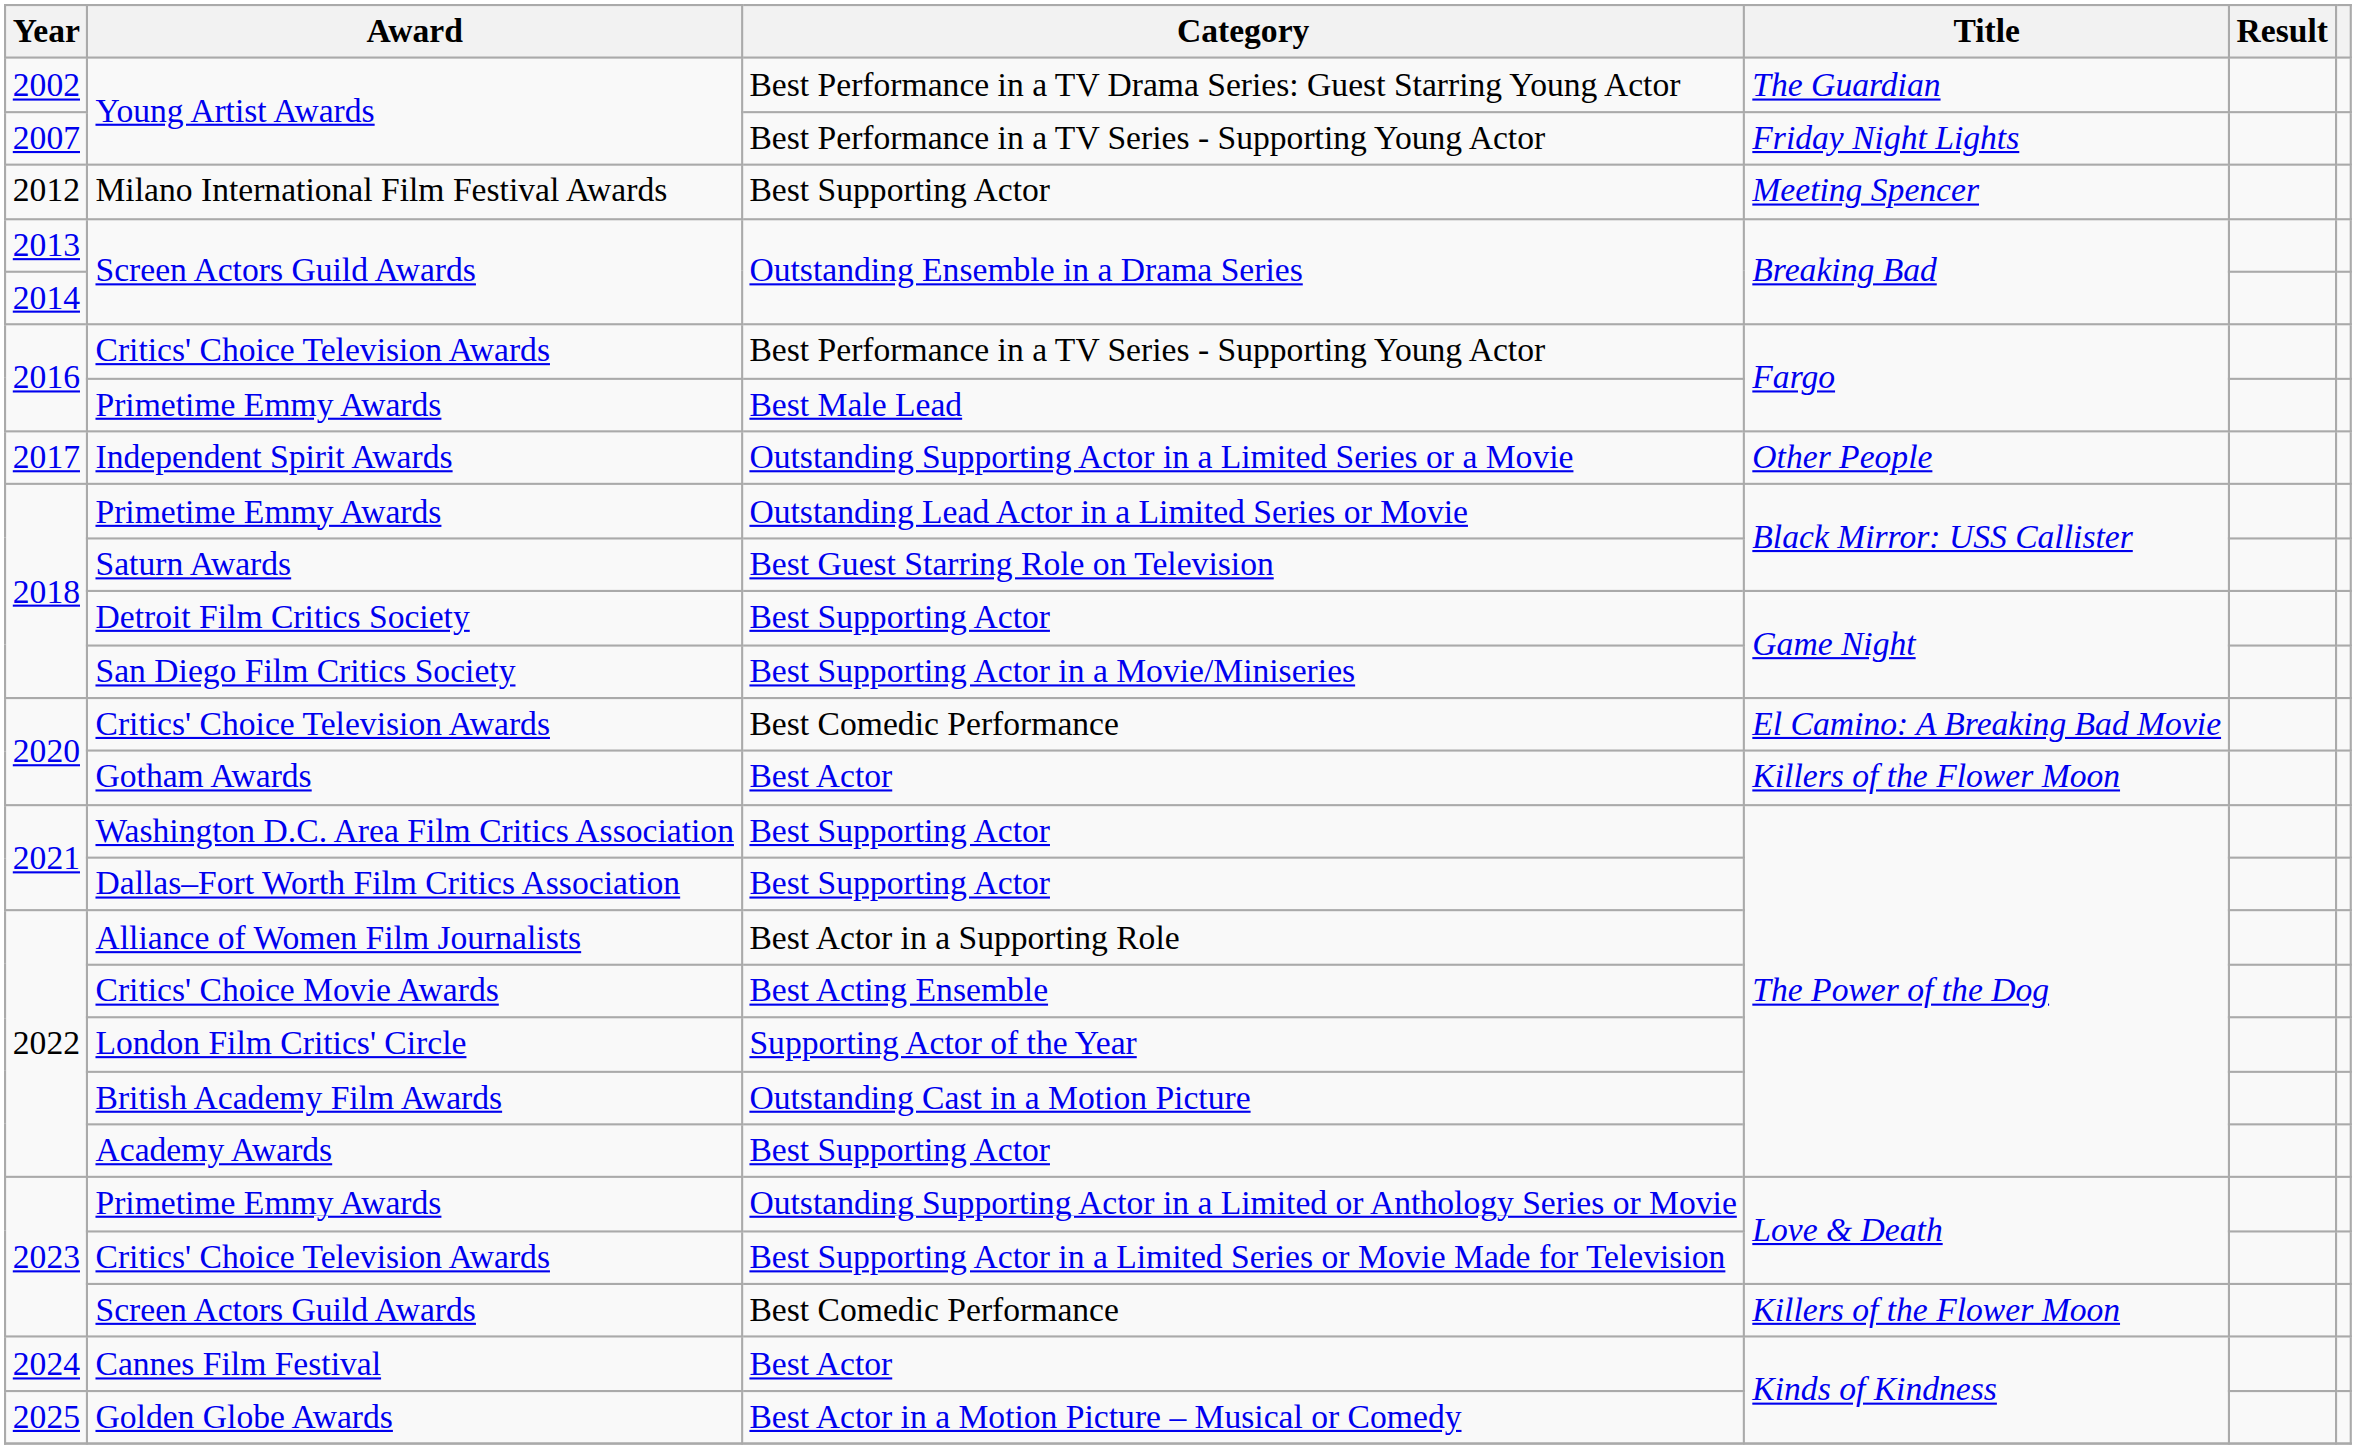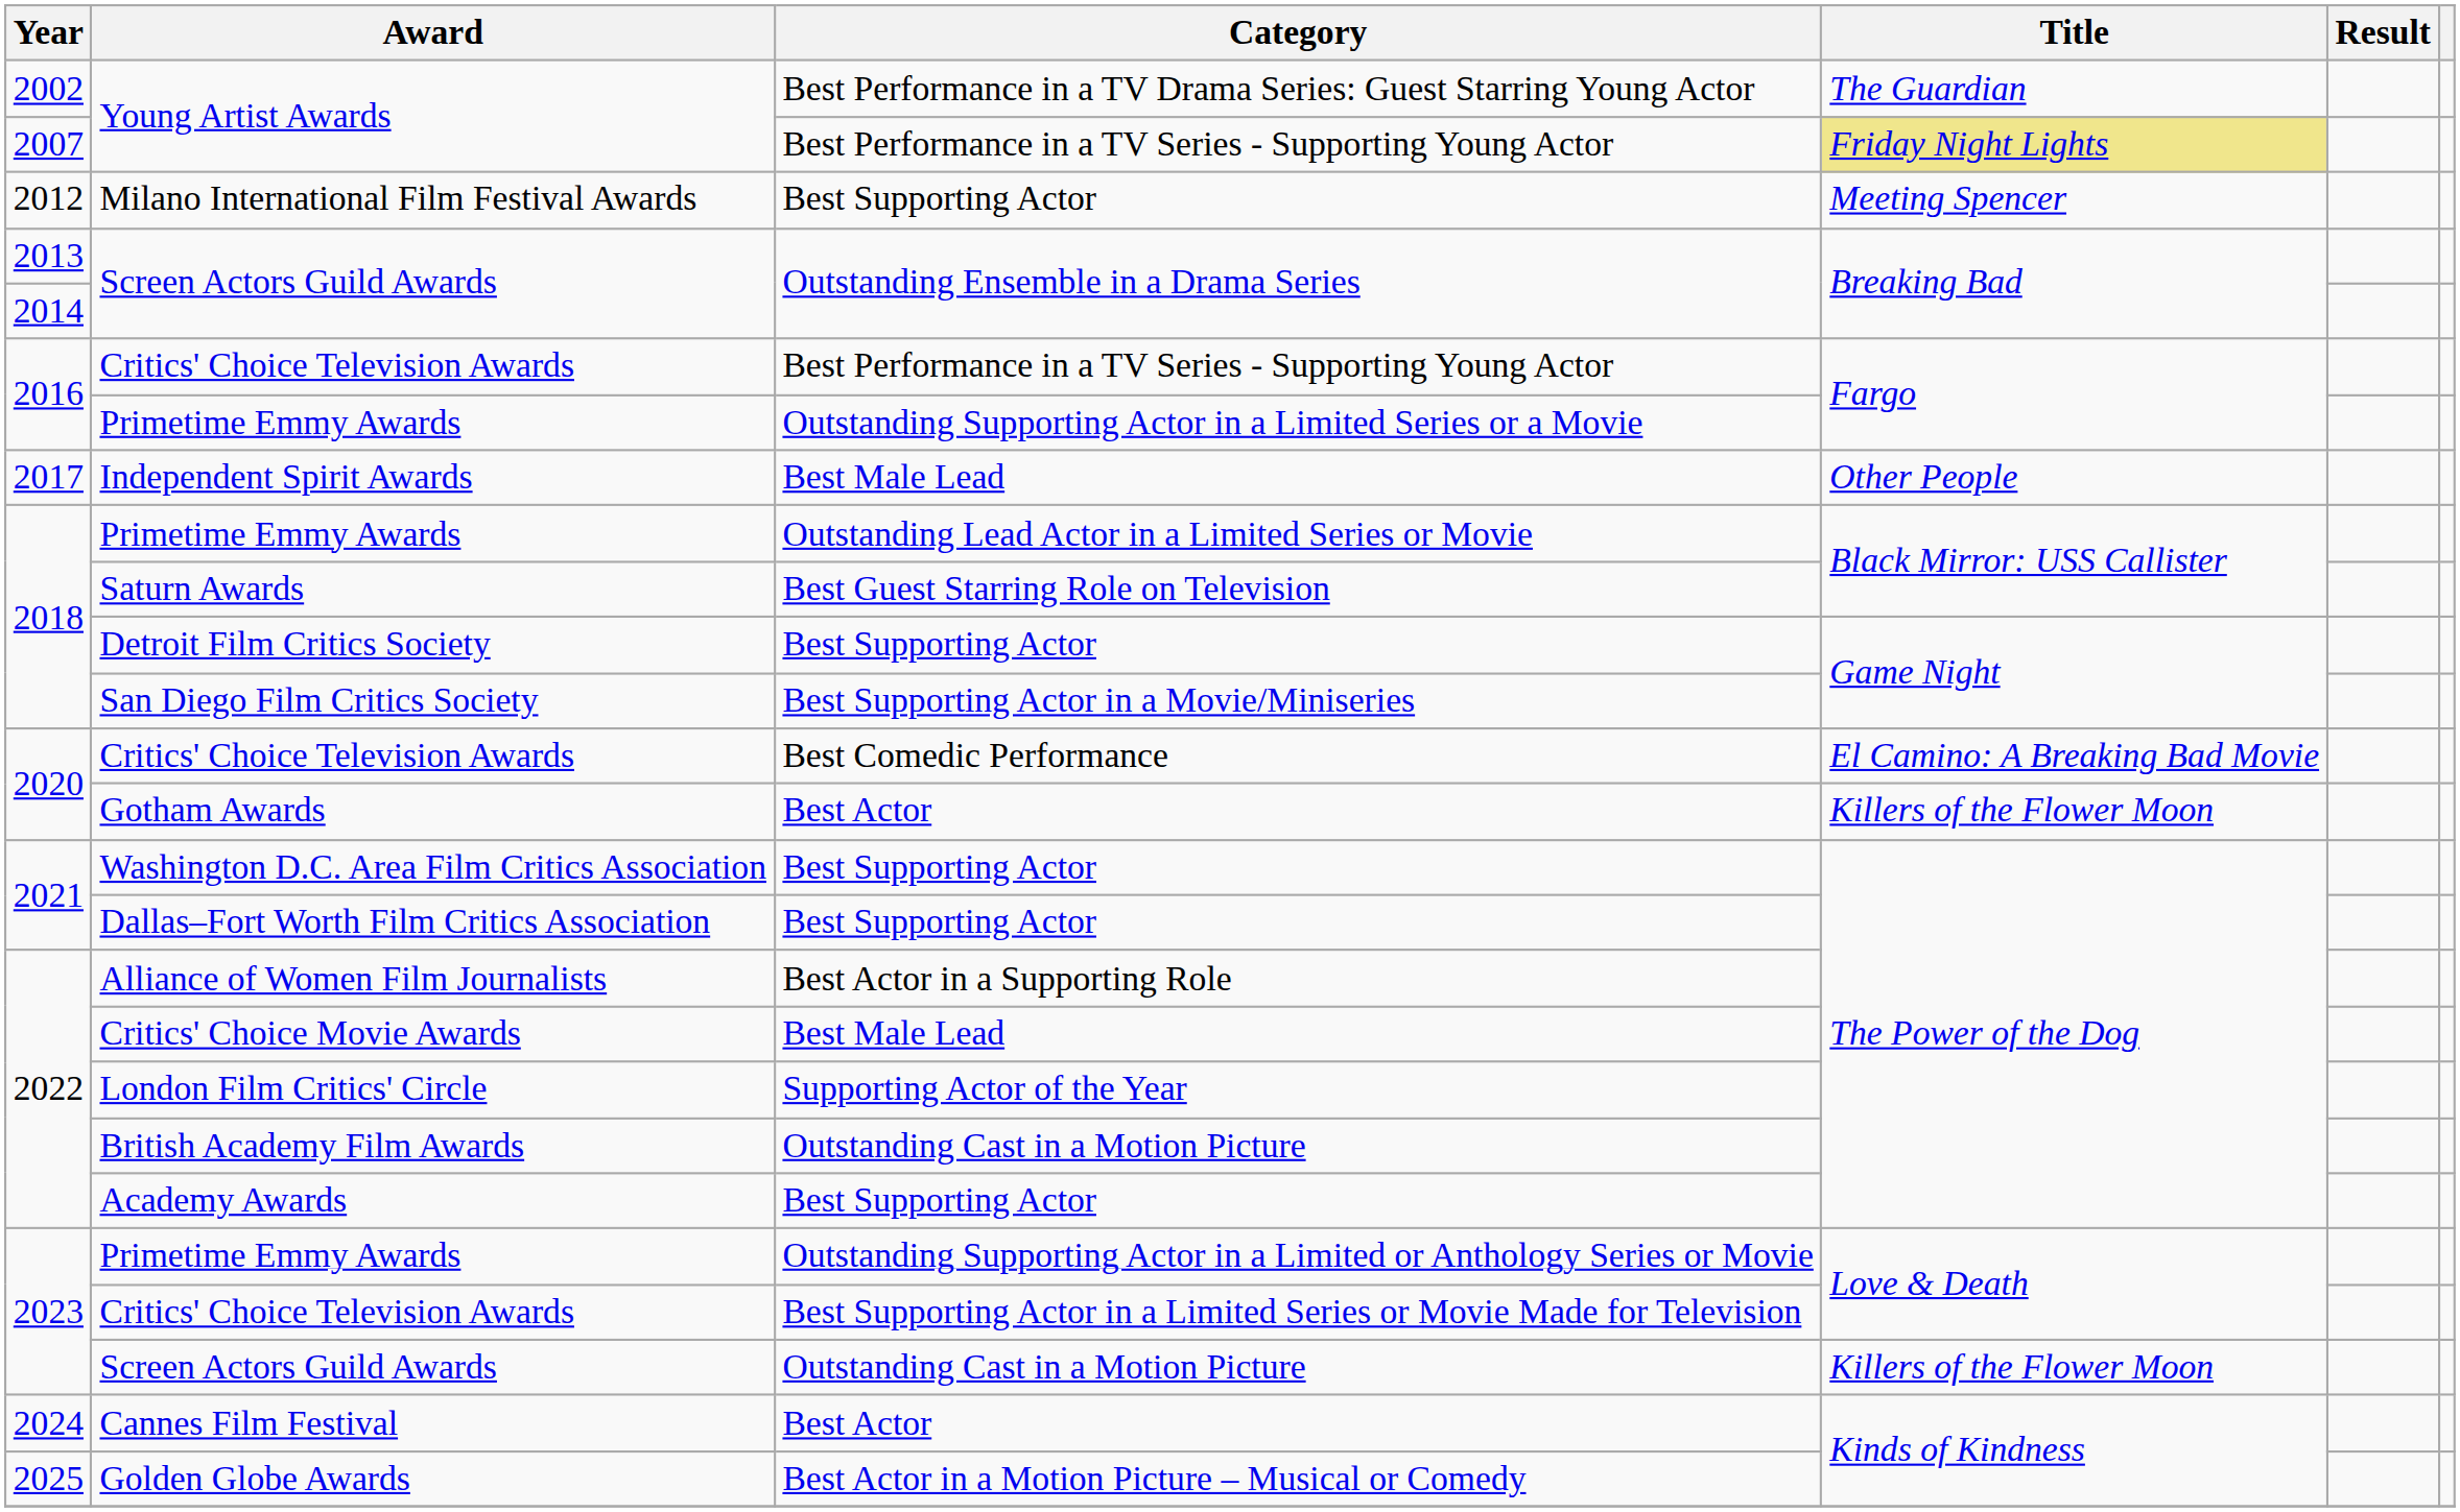2007 / Young Artist Awards | Title: no background -> khaki background
2016 / Primetime Emmy Awards | Category: Best Male Lead -> Outstanding Supporting Actor in a Limited Series or a Movie
Independent Spirit Awards | Category: Outstanding Supporting Actor in a Limited Series or a Movie -> Best Male Lead
Critics' Choice Movie Awards | Category: Best Acting Ensemble -> Best Male Lead
2023 / Screen Actors Guild Awards | Category: Best Comedic Performance -> Outstanding Cast in a Motion Picture
